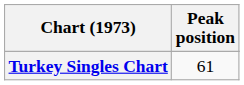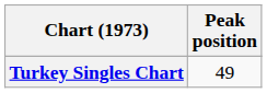Turkey Singles Chart | Peak position: 61 -> 49
